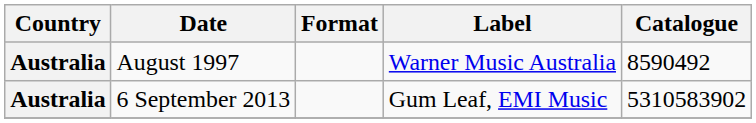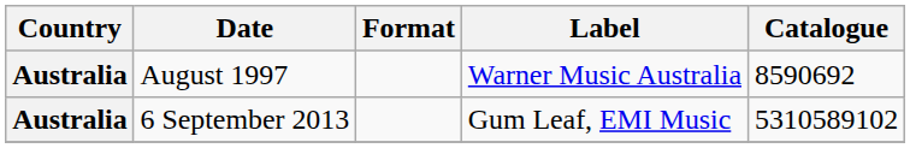August 1997 | Catalogue: 8590492 -> 8590692
6 September 2013 | Catalogue: 5310583902 -> 5310589102
